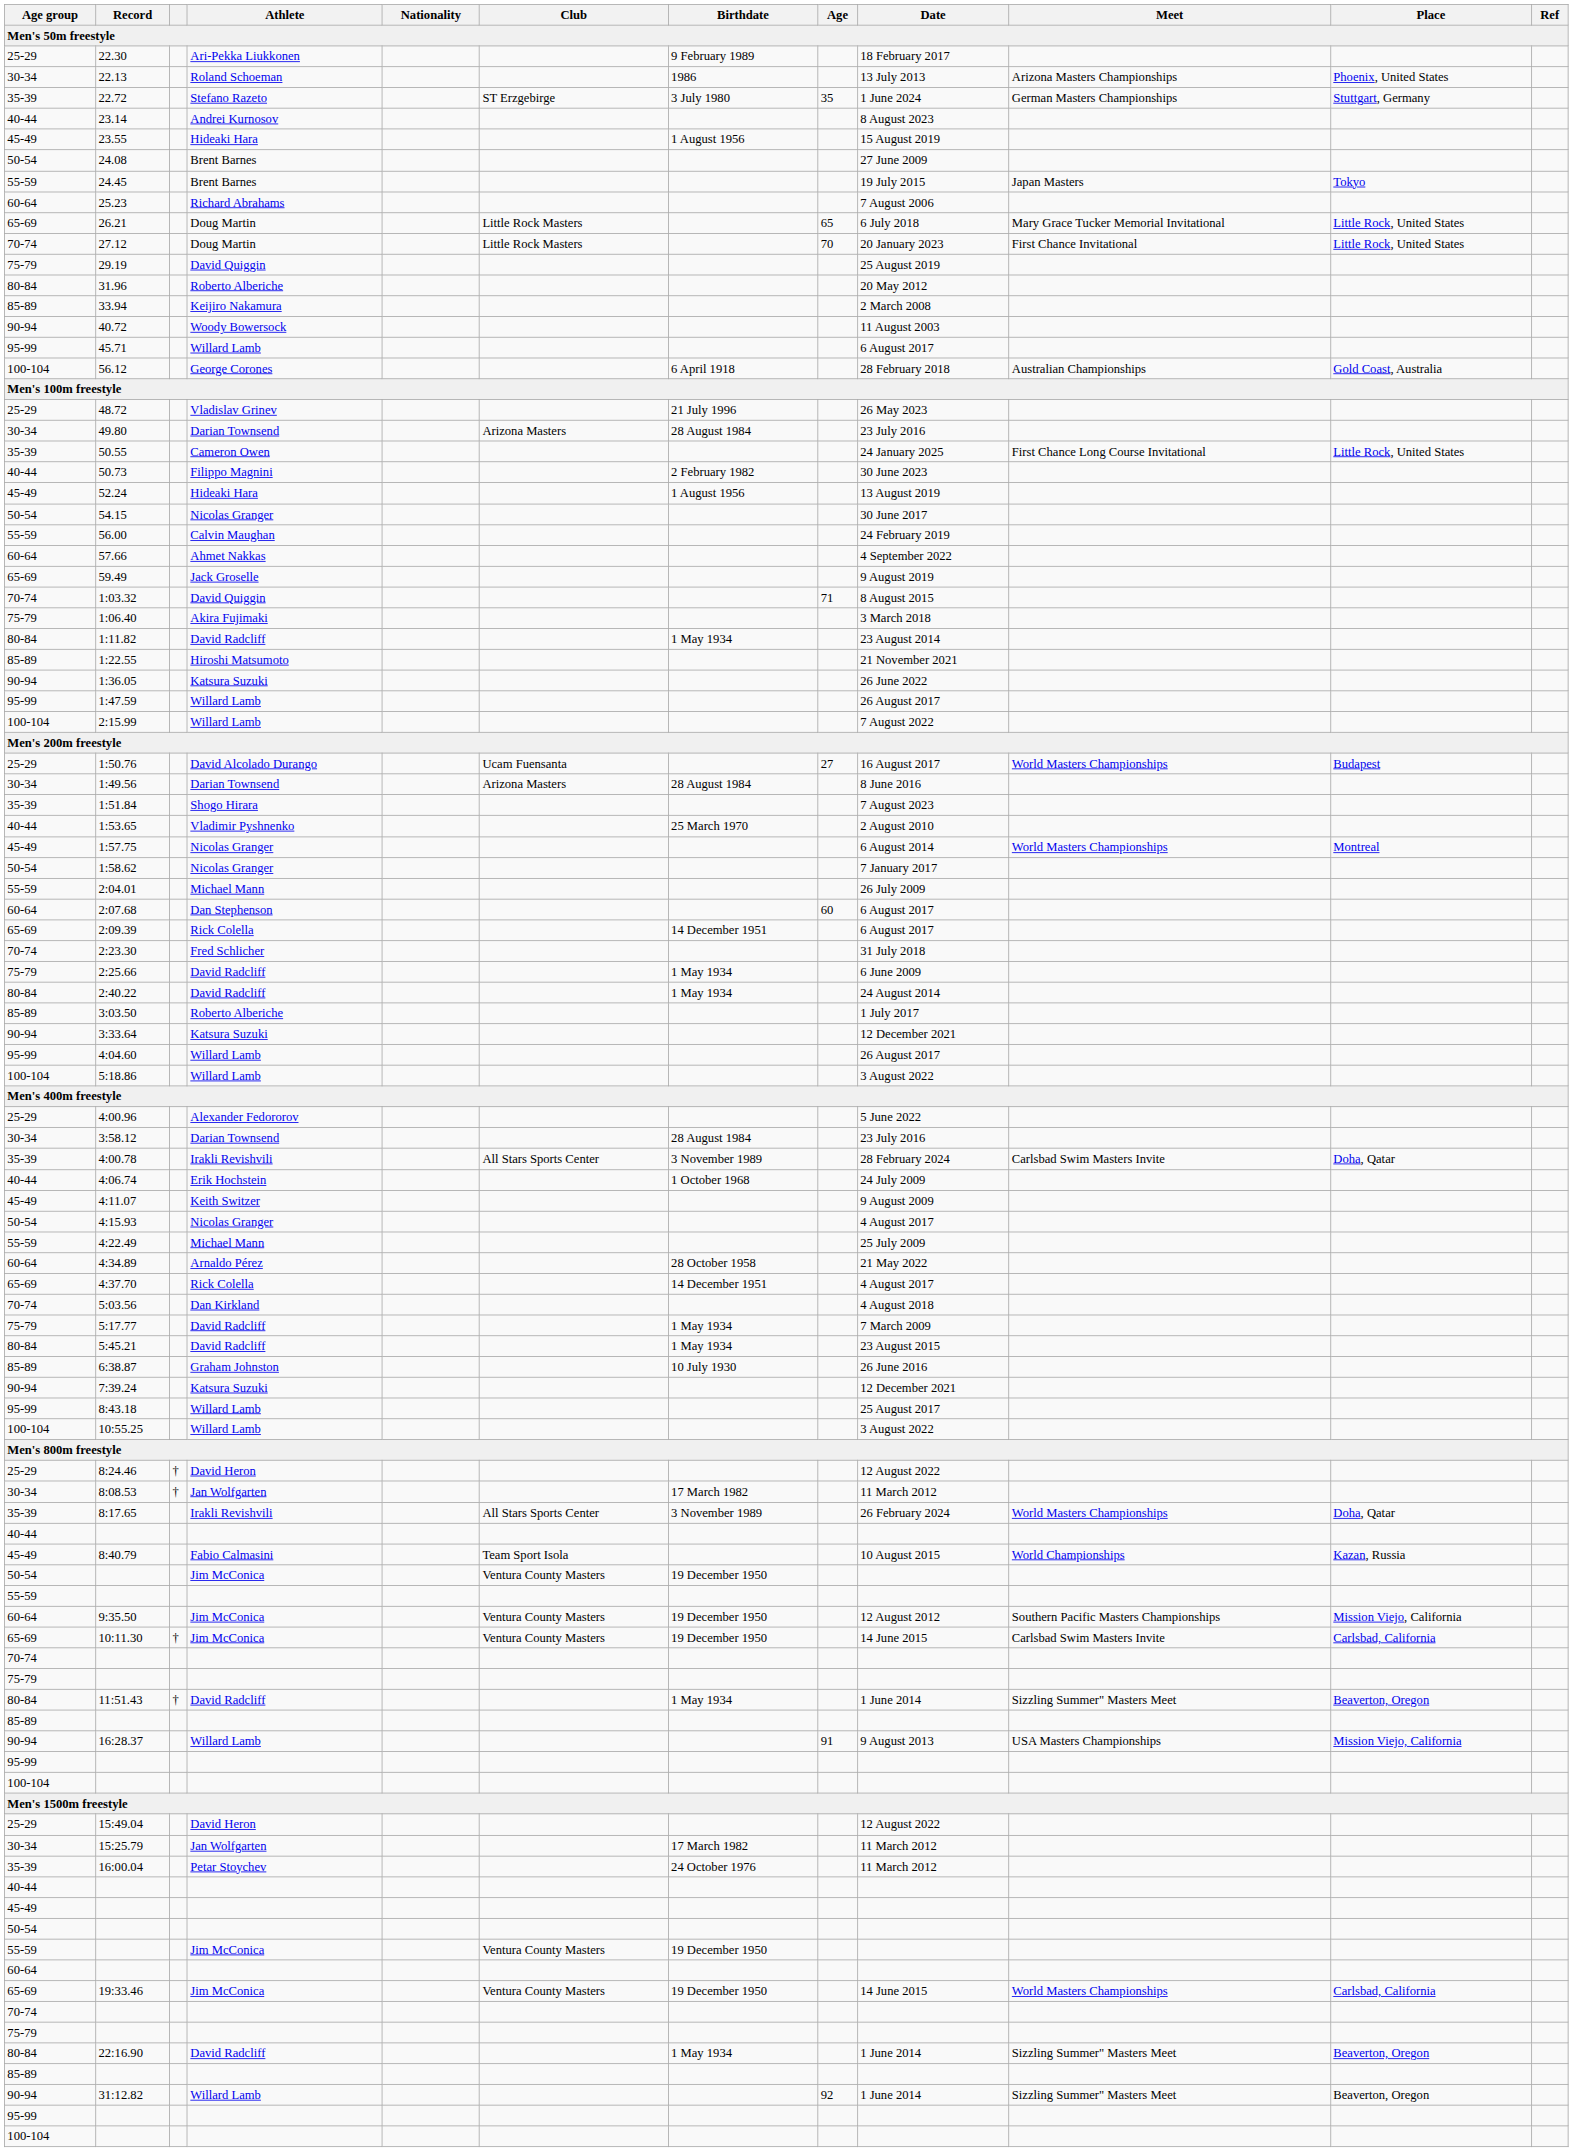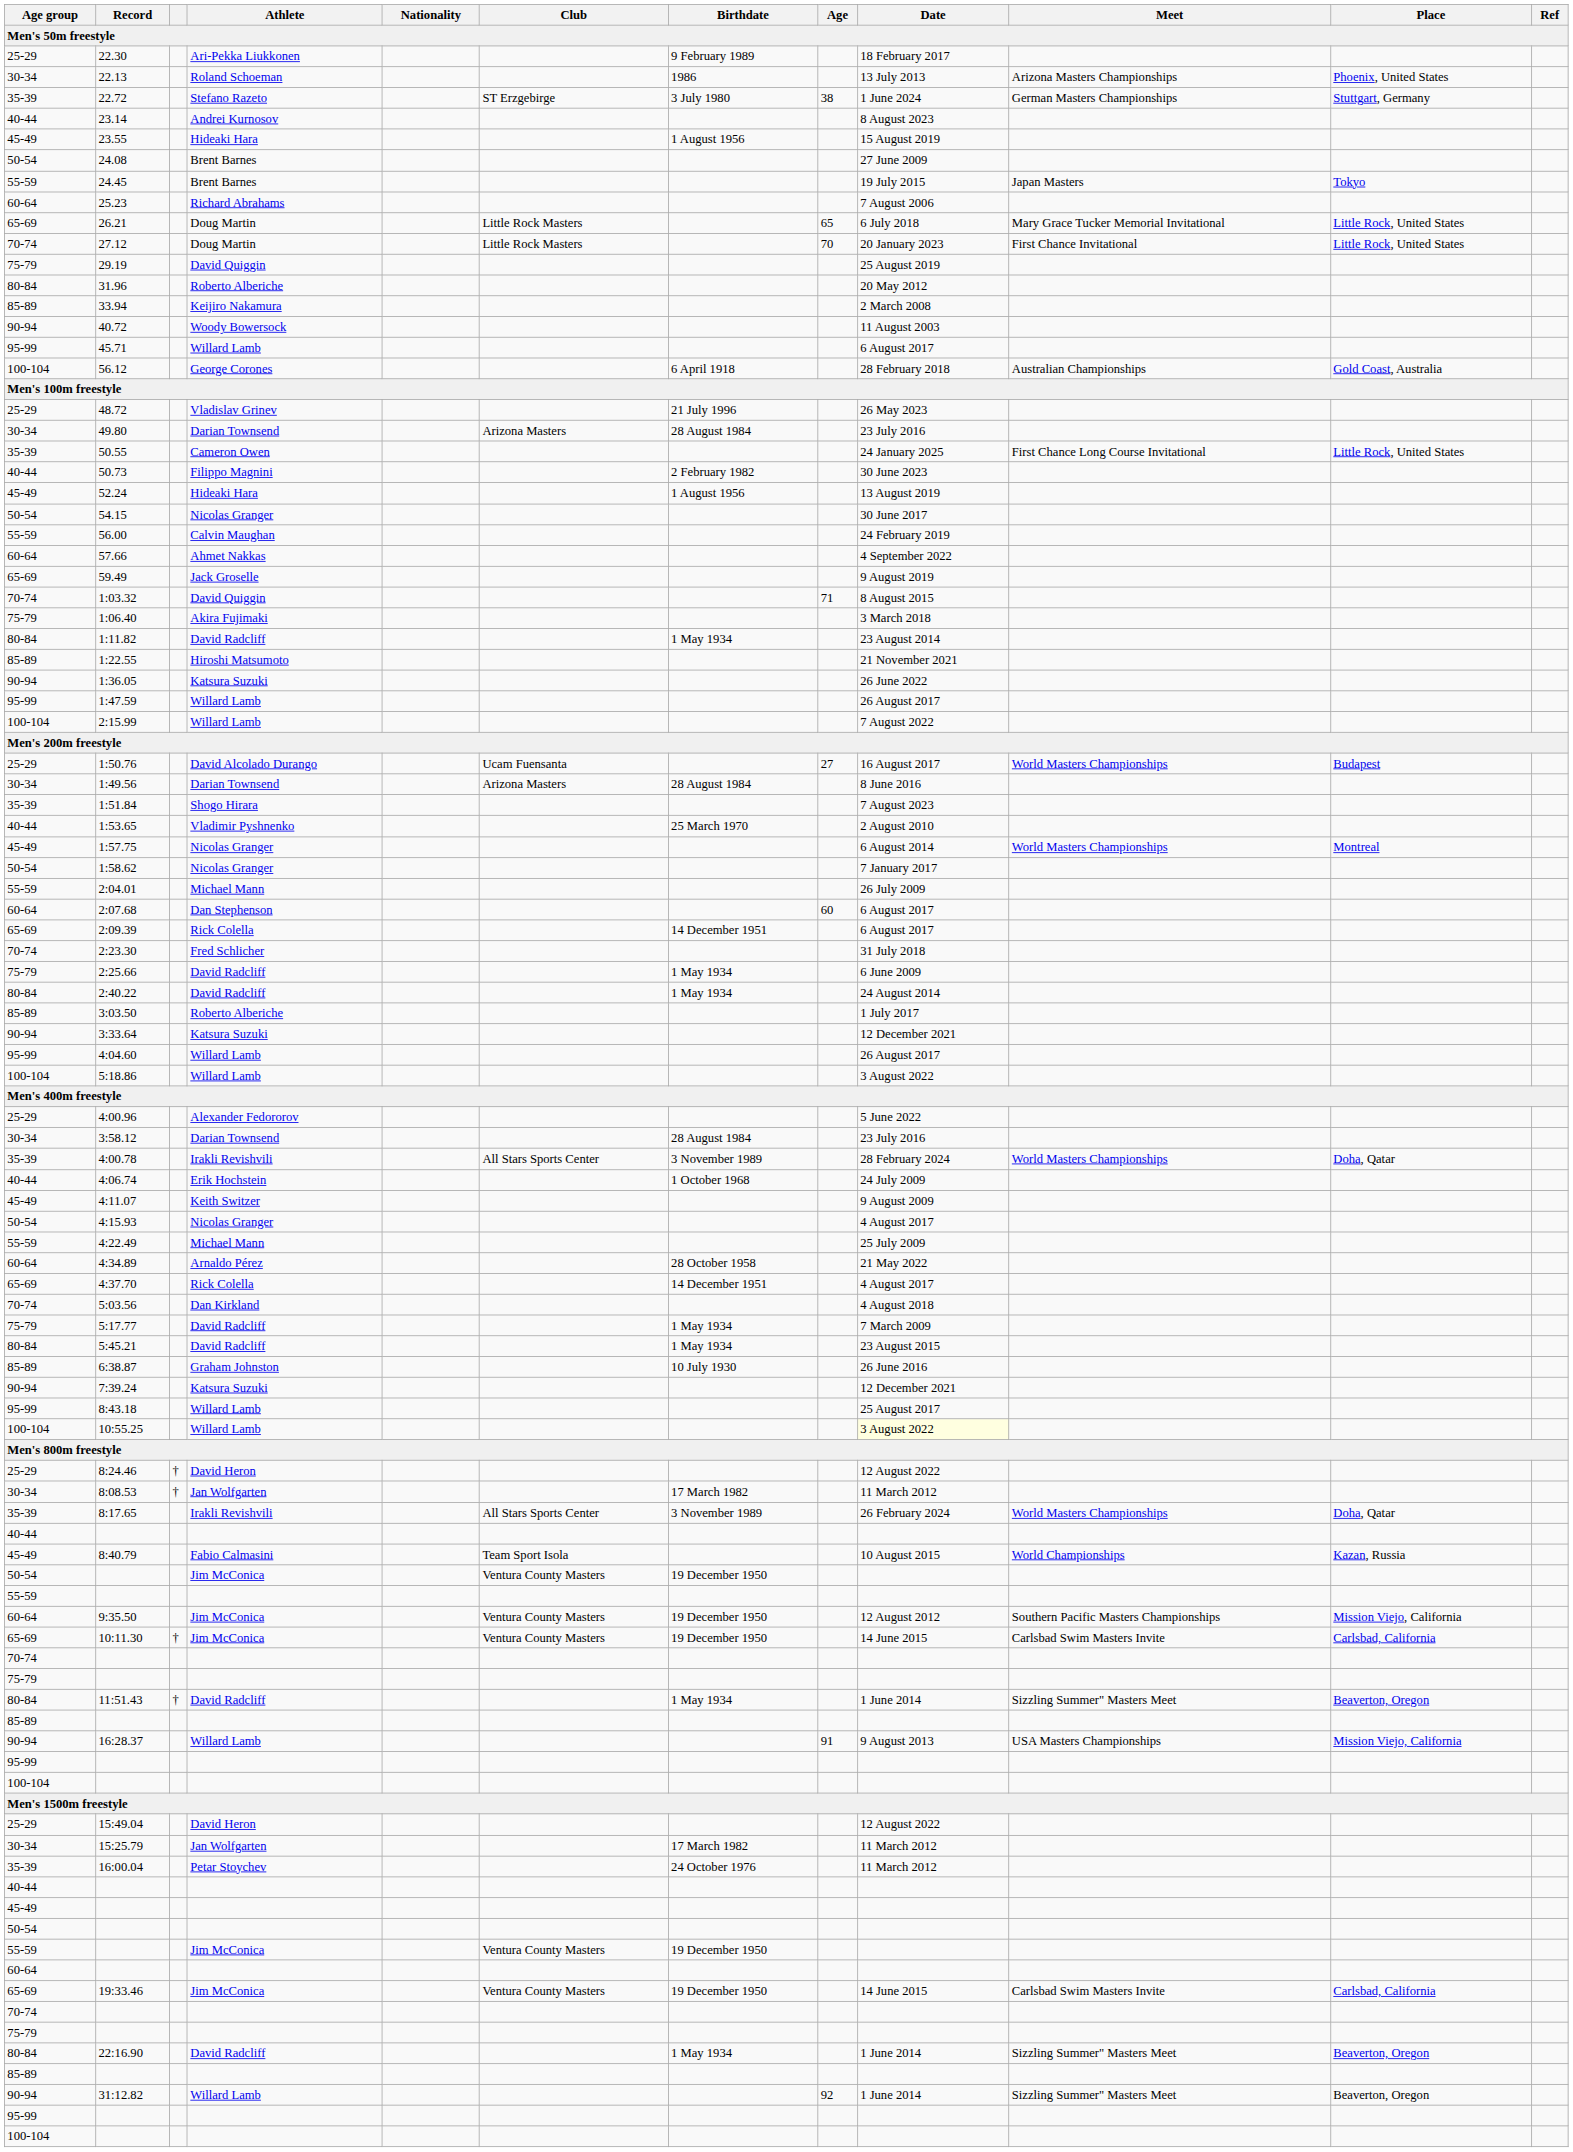22.72 | Age: 35 -> 38
4:00.78 | Meet: Carlsbad Swim Masters Invite -> World Masters Championships
10:55.25 | Date: no background -> lightyellow background
19:33.46 | Meet: World Masters Championships -> Carlsbad Swim Masters Invite
